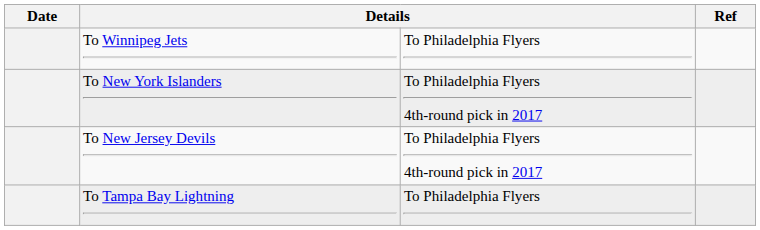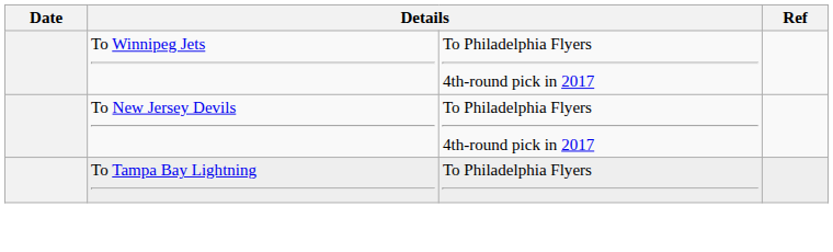To Winnipeg Jets | column 3: To Philadelphia Flyers -> To Philadelphia Flyers 4th-round pick in 2017
- row: To New York Islanders | To Philadelphia Flyers 4th-round pick in 2017
